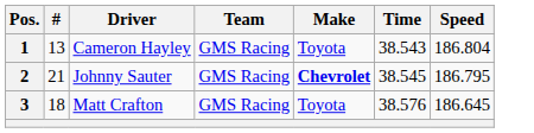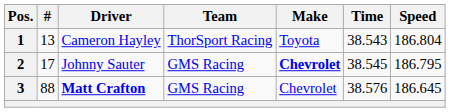1 | Team: GMS Racing -> ThorSport Racing
2 | #: 21 -> 17
3 | #: 18 -> 88
3 | Driver: normal -> bold
3 | Make: Toyota -> Chevrolet
